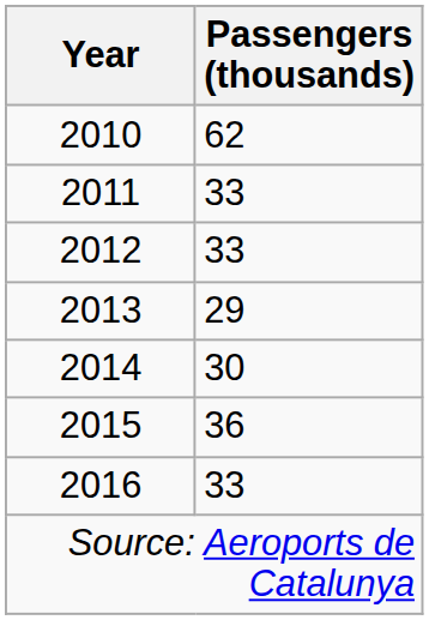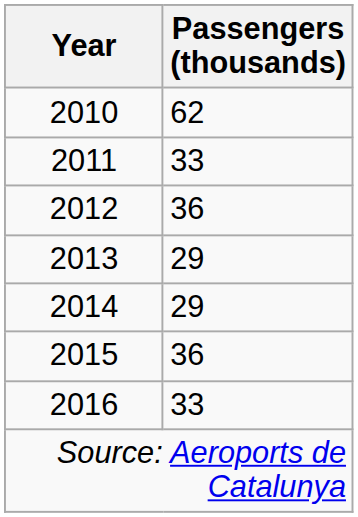2012 | Passengers (thousands): 33 -> 36
2014 | Passengers (thousands): 30 -> 29
